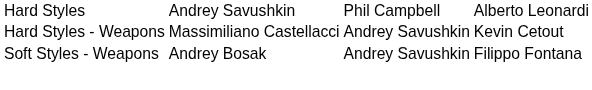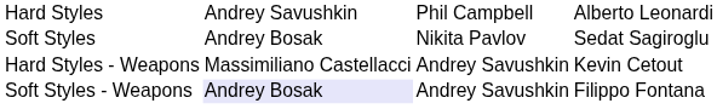+ row: Soft Styles | Andrey Bosak | Nikita Pavlov | Sedat Sagiroglu
Soft Styles - Weapons | column 2: no background -> lavender background
